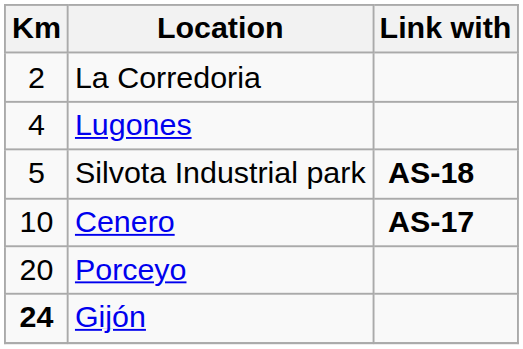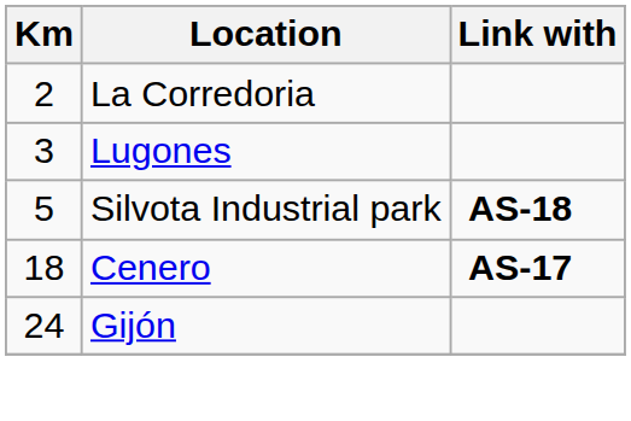Lugones | Km: 4 -> 3
Cenero | Km: 10 -> 18
- row: 20 | Porceyo
Gijón | Km: bold -> normal
